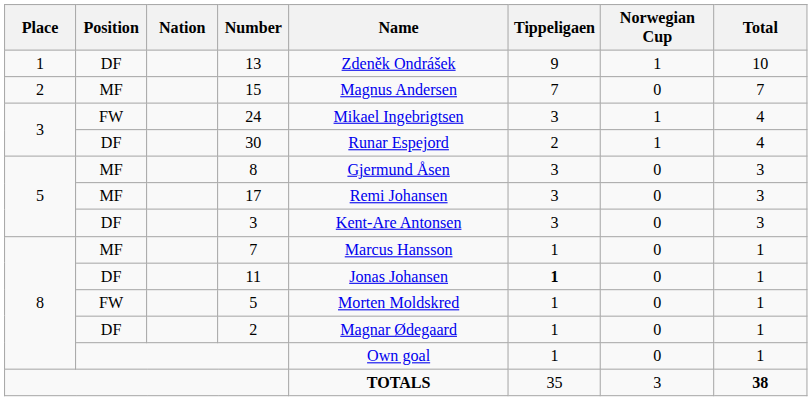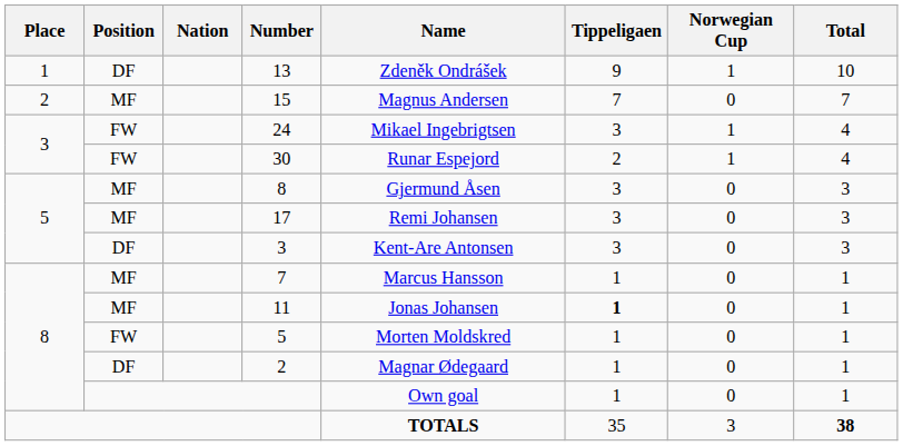30 | Position: DF -> FW
11 | Position: DF -> MF
